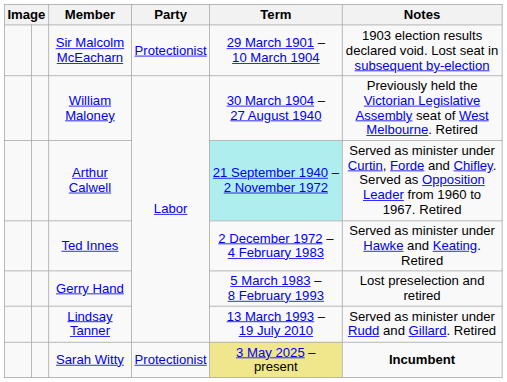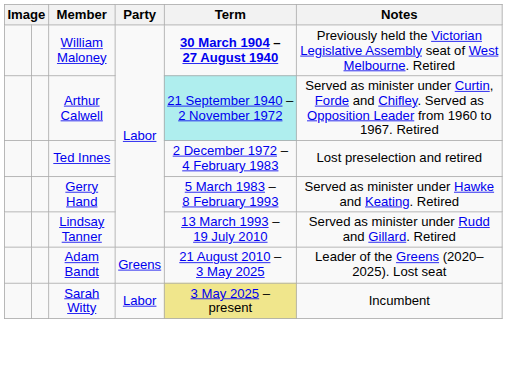- row: Sir Malcolm McEacharn | Protectionist | 29 March 1901 – 10 March 1904 | 1903 election results declared void. Lost seat in subsequent by-election
William Maloney | Term: normal -> bold
Ted Innes | Notes: Served as minister under Hawke and Keating. Retired -> Lost preselection and retired
Gerry Hand | Notes: Lost preselection and retired -> Served as minister under Hawke and Keating. Retired
+ row: Adam Bandt | Greens | 21 August 2010 – 3 May 2025 | Leader of the Greens (2020–2025). Lost seat
Sarah Witty | Party: Protectionist -> Labor
Sarah Witty | Notes: bold -> normal
